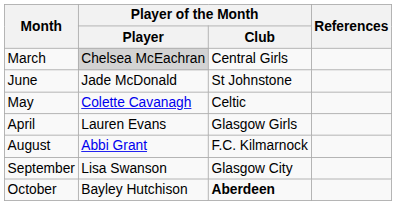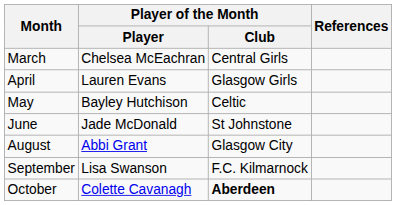March | Player of the Month / Player: lightgrey background -> no background
rows swapped: April <-> June
May | Player of the Month / Player: Colette Cavanagh -> Bayley Hutchison
August | Player of the Month / Club: F.C. Kilmarnock -> Glasgow City
September | Player of the Month / Club: Glasgow City -> F.C. Kilmarnock
October | Player of the Month / Player: Bayley Hutchison -> Colette Cavanagh
